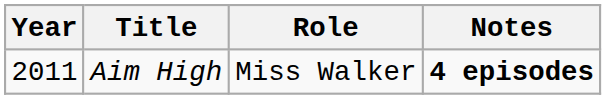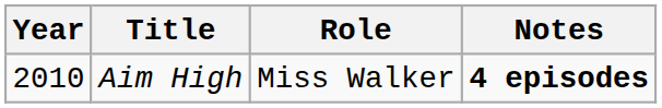Aim High | Year: 2011 -> 2010
